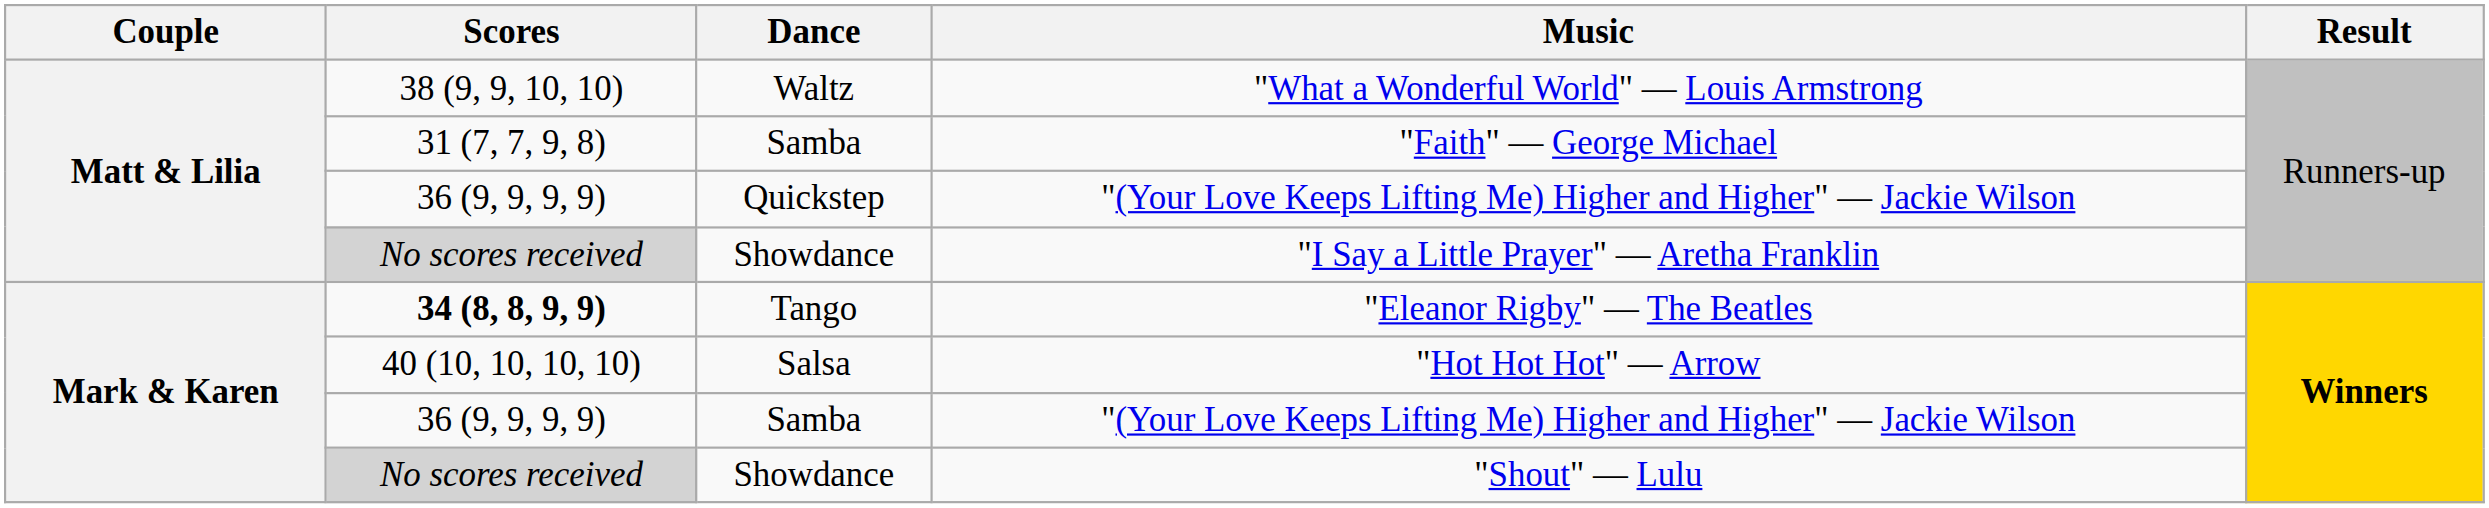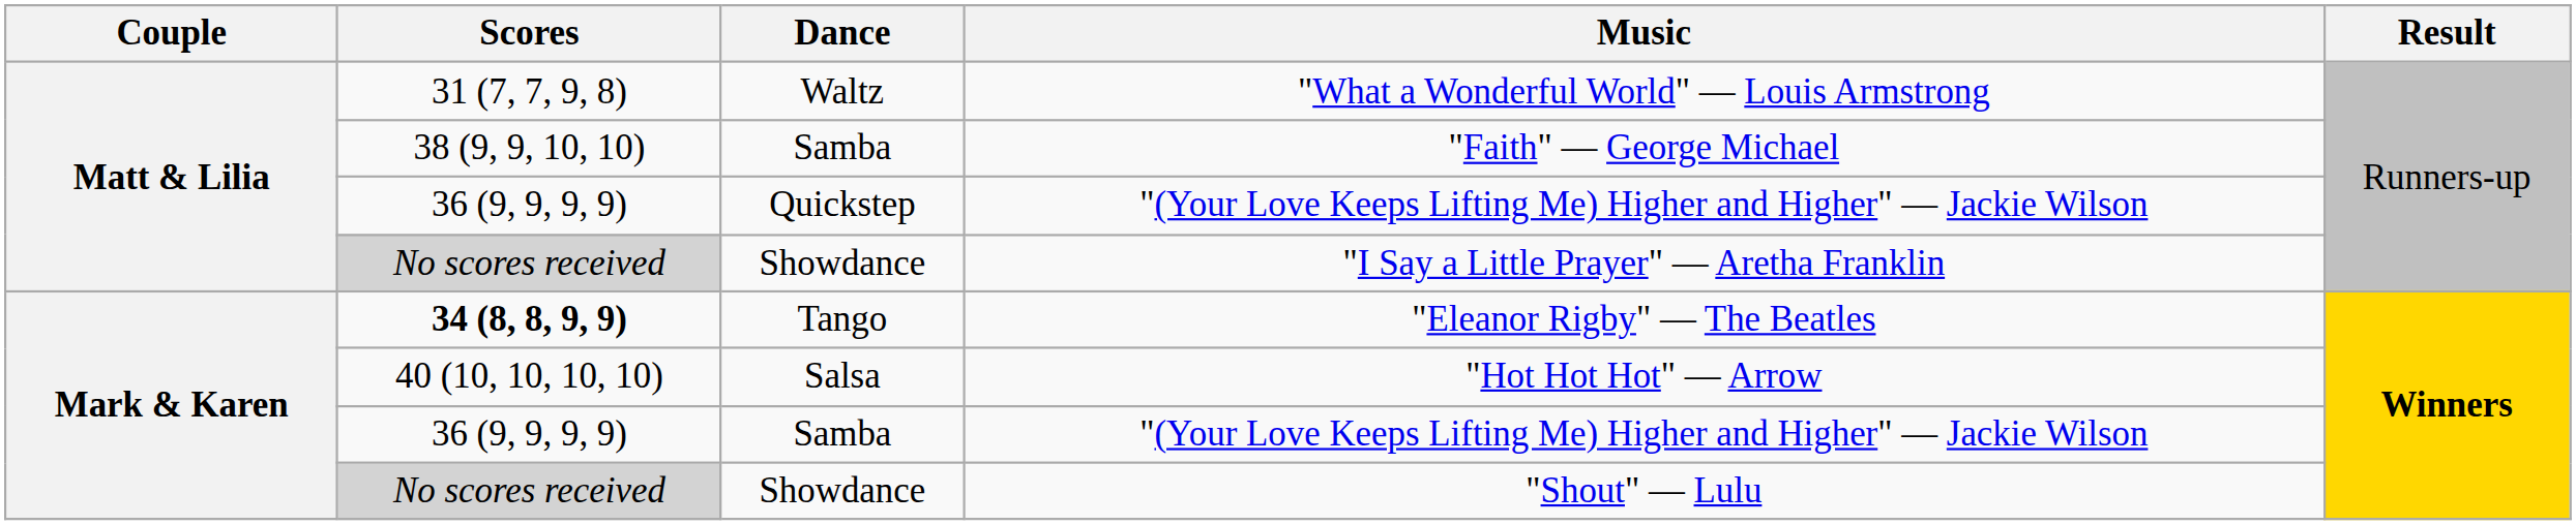"What a Wonderful World" — Louis Armstrong | Scores: 38 (9, 9, 10, 10) -> 31 (7, 7, 9, 8)
"Faith" — George Michael | Scores: 31 (7, 7, 9, 8) -> 38 (9, 9, 10, 10)
